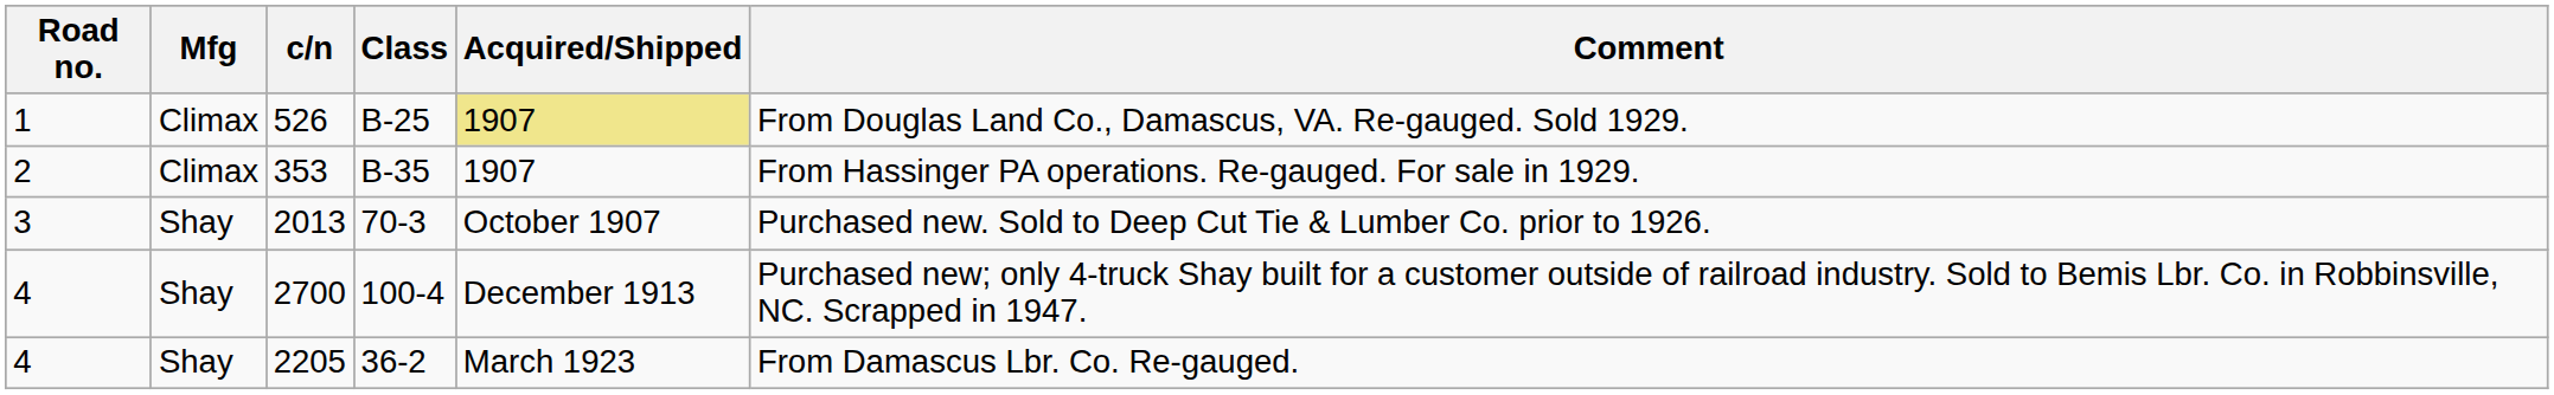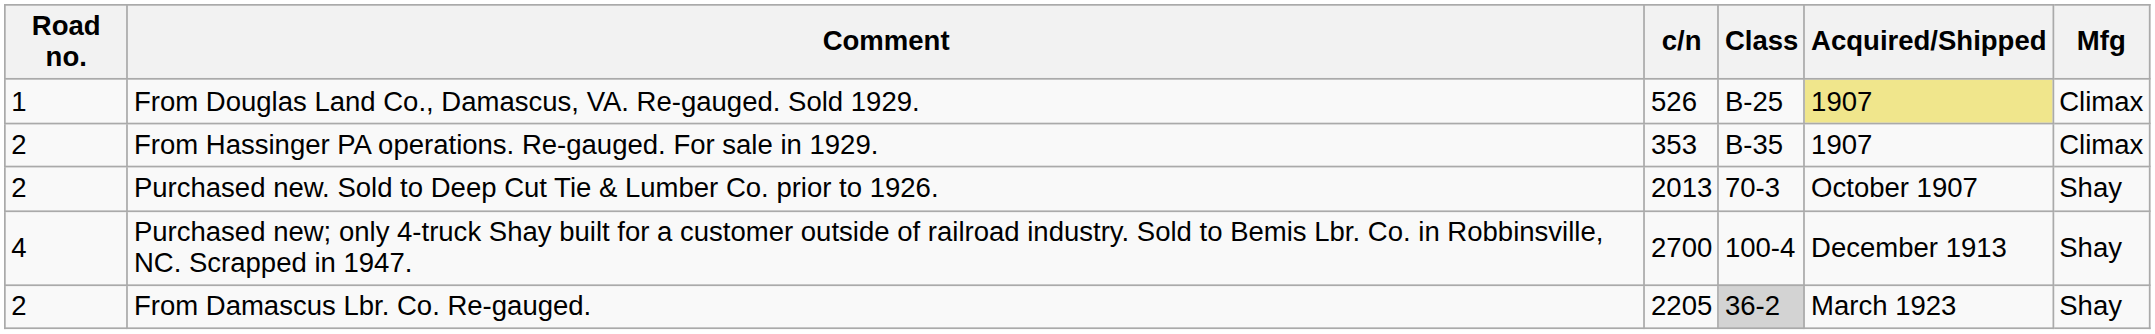columns swapped: Mfg <-> Comment
2013 | Road no.: 3 -> 2
2205 | Road no.: 4 -> 2
2205 | Class: no background -> lightgrey background
